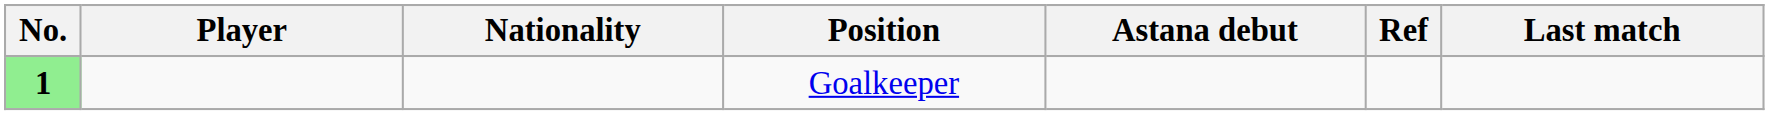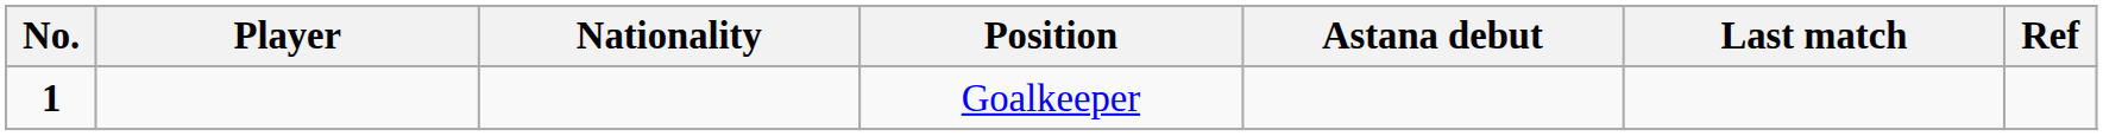columns swapped: Last match <-> Ref
Goalkeeper | No.: lightgreen background -> no background
